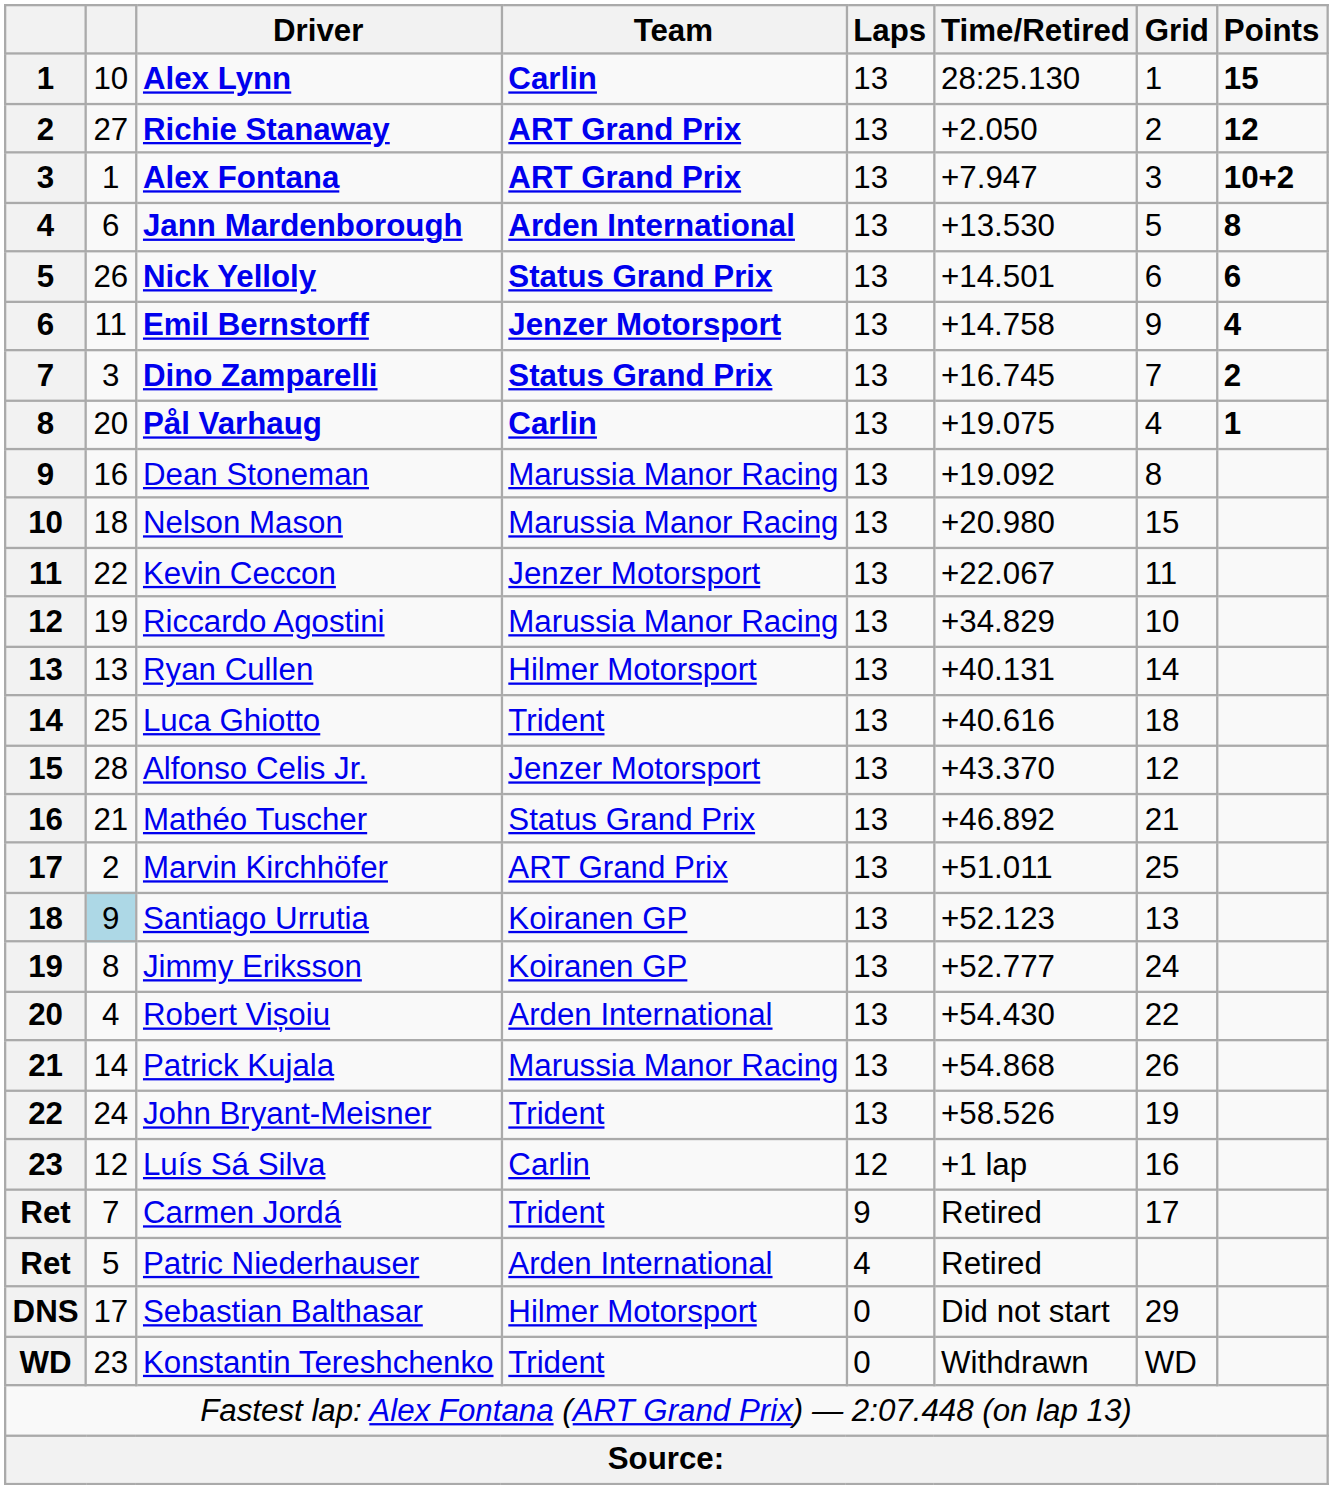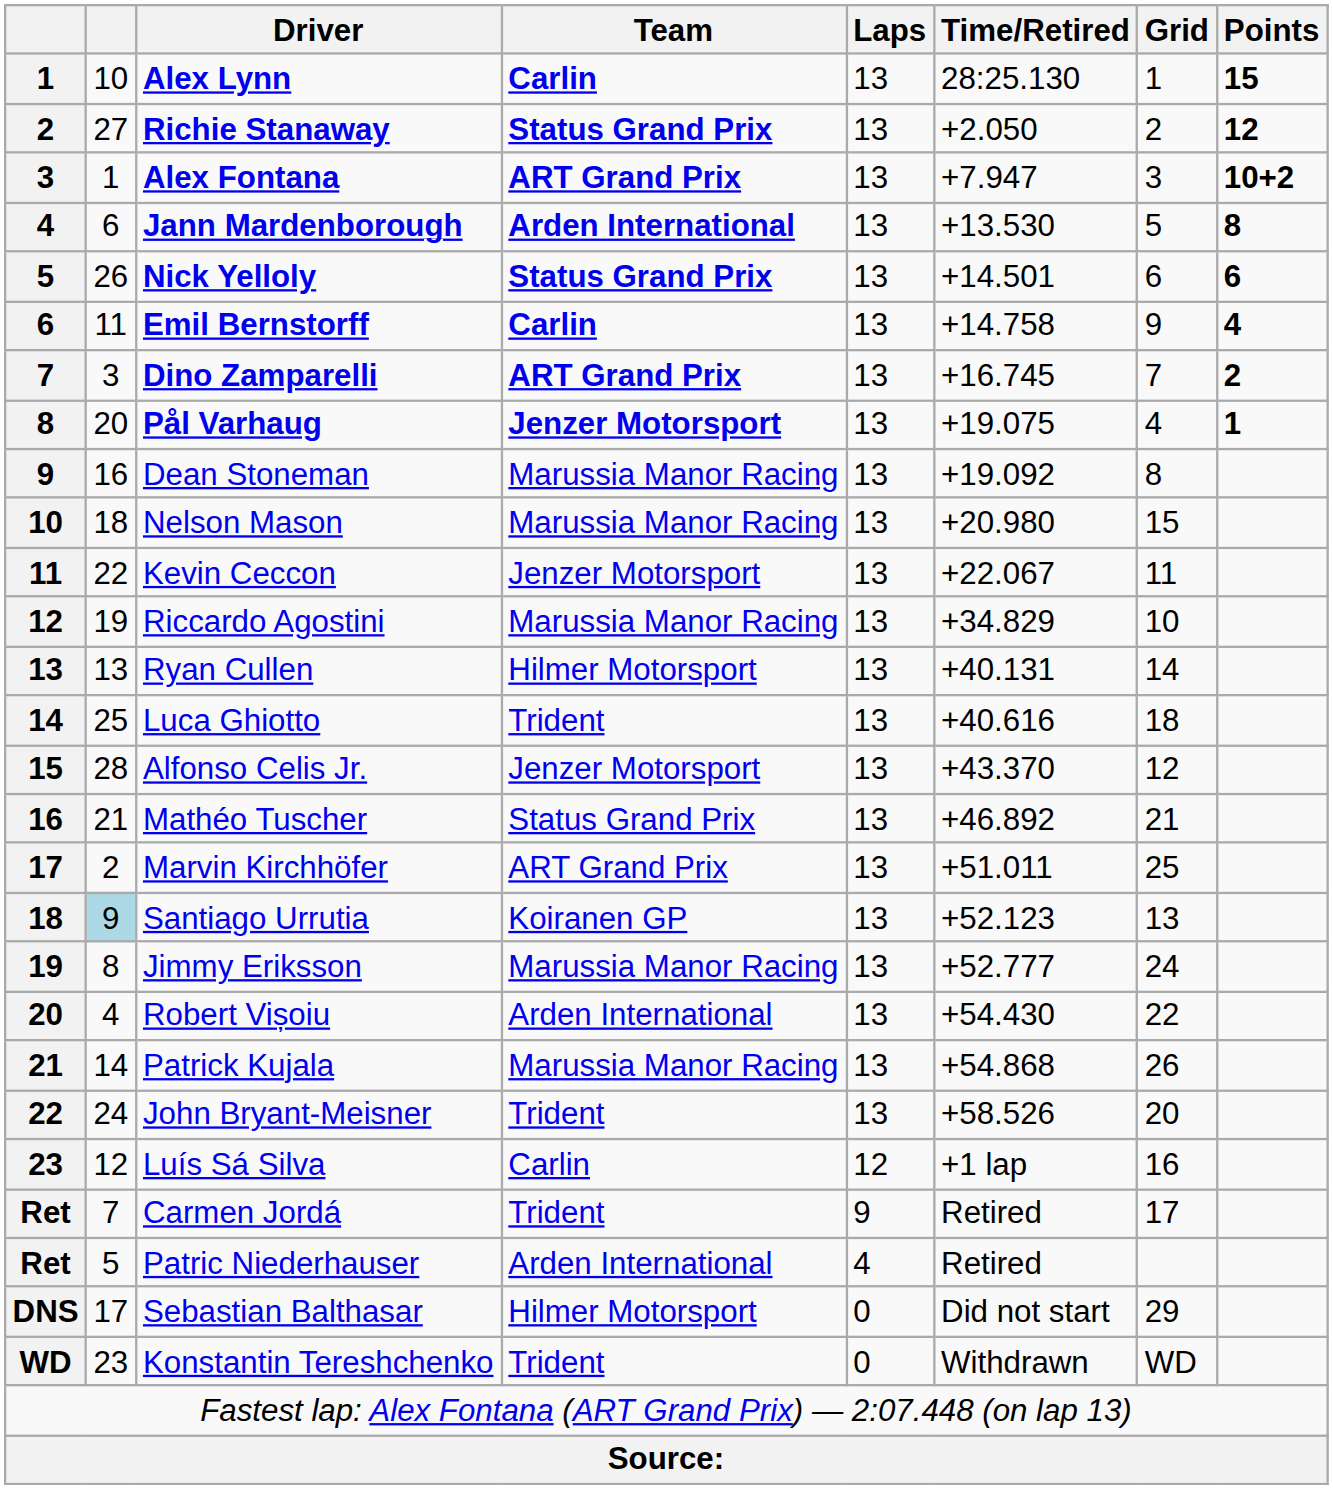Richie Stanaway | Team: ART Grand Prix -> Status Grand Prix
Emil Bernstorff | Team: Jenzer Motorsport -> Carlin
Dino Zamparelli | Team: Status Grand Prix -> ART Grand Prix
Pål Varhaug | Team: Carlin -> Jenzer Motorsport
Jimmy Eriksson | Team: Koiranen GP -> Marussia Manor Racing
John Bryant-Meisner | Grid: 19 -> 20
